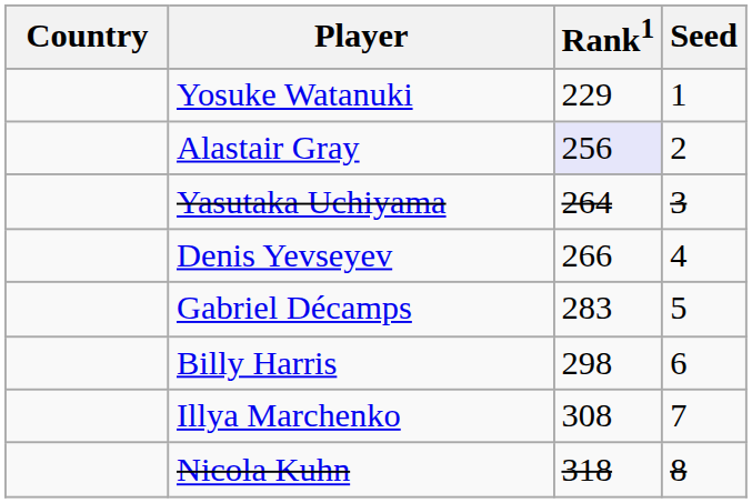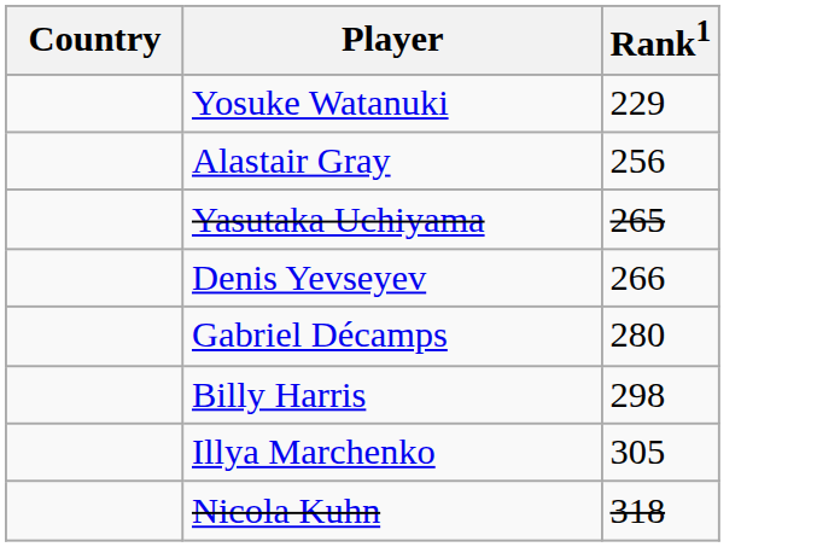- column: Seed | 1 | 2 | 3 | 4 | 5 | 6 | 7 | 8
Alastair Gray | Rank1: lavender background -> no background
Yasutaka Uchiyama | Rank1: 264 -> 265
Gabriel Décamps | Rank1: 283 -> 280
Illya Marchenko | Rank1: 308 -> 305
